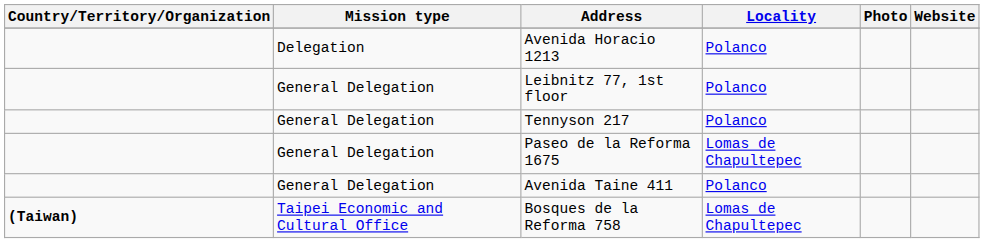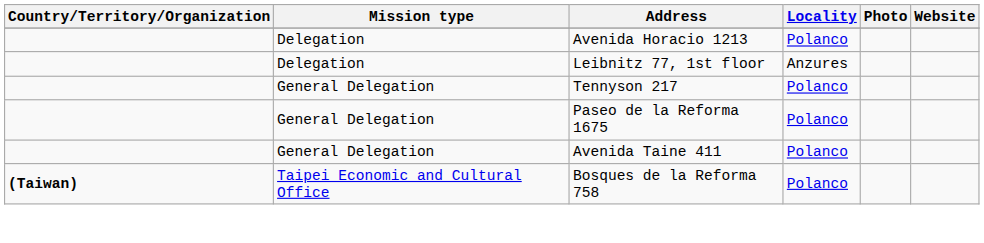Leibnitz 77, 1st floor | Mission type: General Delegation -> Delegation
Leibnitz 77, 1st floor | Locality: Polanco -> Anzures
Paseo de la Reforma 1675 | Locality: Lomas de Chapultepec -> Polanco
Bosques de la Reforma 758 | Locality: Lomas de Chapultepec -> Polanco
